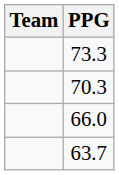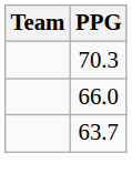- row: 73.3
